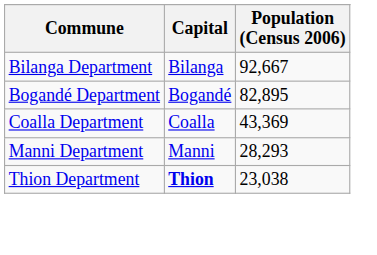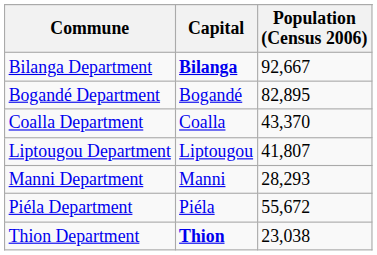Bilanga Department | Capital: normal -> bold
Coalla Department | Population (Census 2006): 43,369 -> 43,370
+ row: Liptougou Department | Liptougou | 41,807
+ row: Piéla Department | Piéla | 55,672
